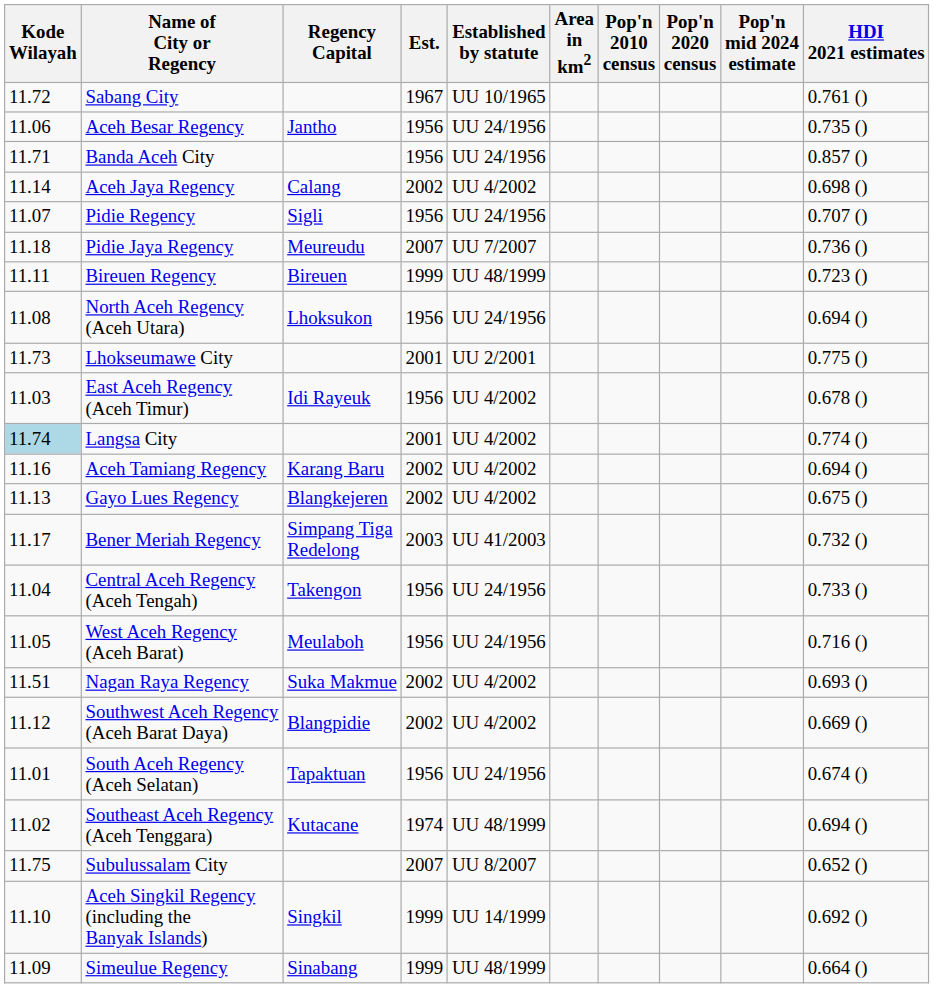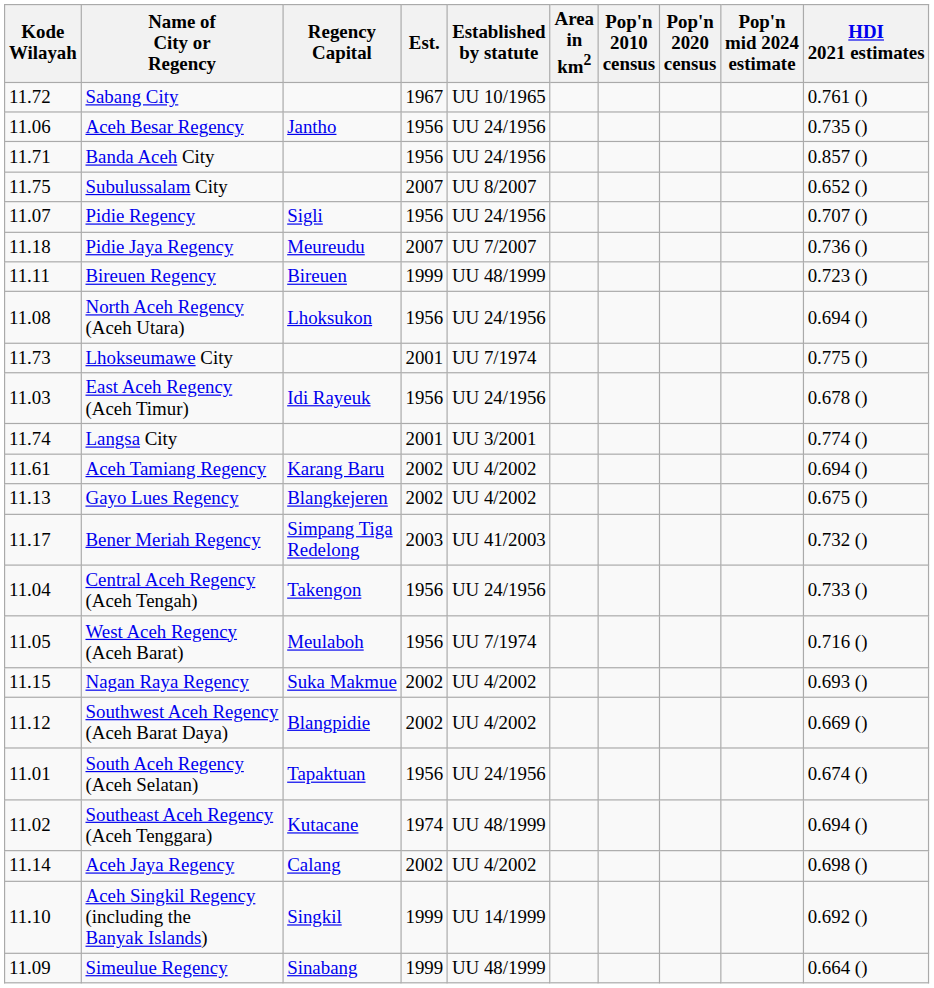rows swapped: Aceh Jaya Regency <-> Subulussalam City
Lhokseumawe City | Established by statute: UU 2/2001 -> UU 7/1974
East Aceh Regency (Aceh Timur) | Established by statute: UU 4/2002 -> UU 24/1956
Langsa City | Kode Wilayah: lightblue background -> no background
Langsa City | Established by statute: UU 4/2002 -> UU 3/2001
Aceh Tamiang Regency | Kode Wilayah: 11.16 -> 11.61
West Aceh Regency (Aceh Barat) | Established by statute: UU 24/1956 -> UU 7/1974
Nagan Raya Regency | Kode Wilayah: 11.51 -> 11.15
